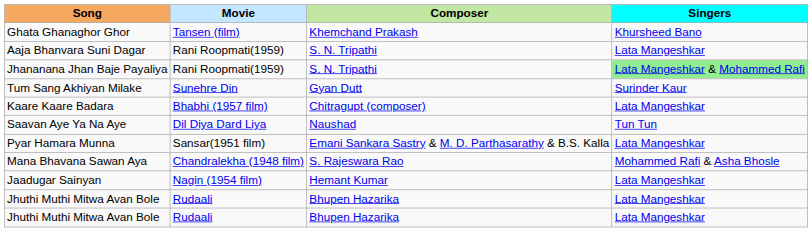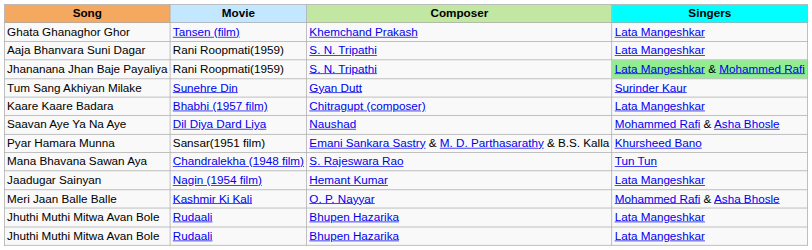Ghata Ghanaghor Ghor | Singers: Khursheed Bano -> Lata Mangeshkar
Saavan Aye Ya Na Aye | Singers: Tun Tun -> Mohammed Rafi & Asha Bhosle
Pyar Hamara Munna | Singers: Lata Mangeshkar -> Khursheed Bano
Mana Bhavana Sawan Aya | Singers: Mohammed Rafi & Asha Bhosle -> Tun Tun
+ row: Meri Jaan Balle Balle | Kashmir Ki Kali | O. P. Nayyar | Mohammed Rafi & Asha Bhosle
